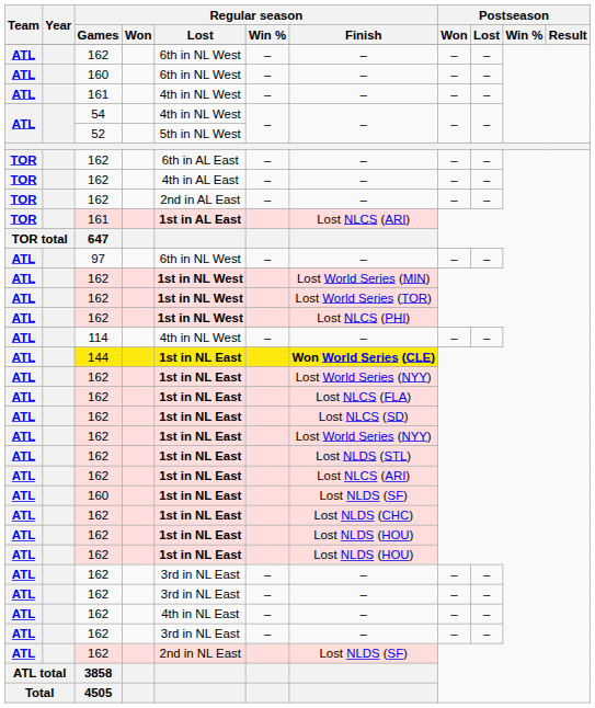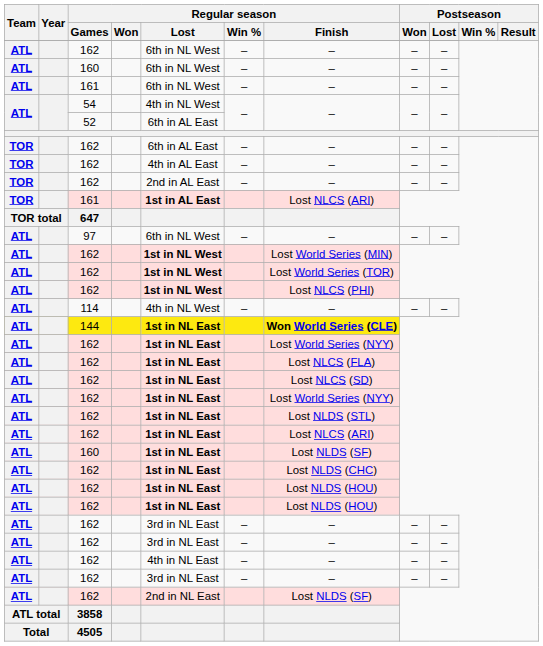ATL / 161 | Regular season / Lost: 4th in NL West -> 6th in NL West
52 | Regular season / Lost: 5th in NL West -> 6th in AL East
